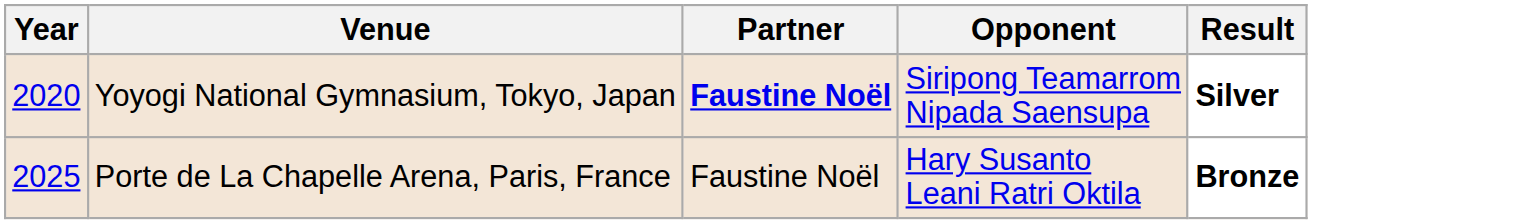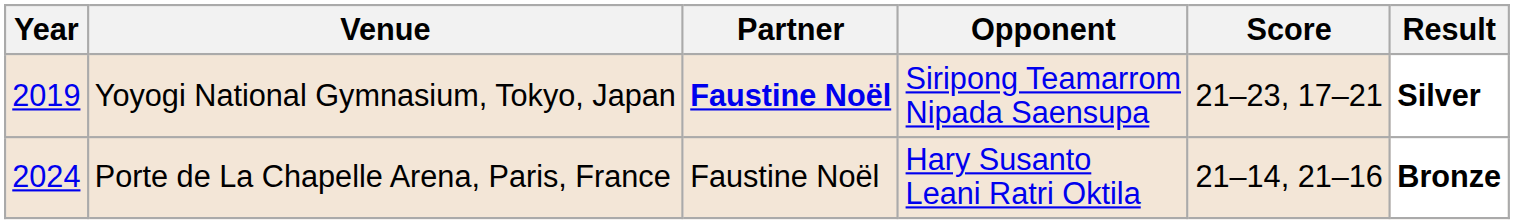+ column: Score | 21–23, 17–21 | 21–14, 21–16
Yoyogi National Gymnasium, Tokyo, Japan | Year: 2020 -> 2019
Porte de La Chapelle Arena, Paris, France | Year: 2025 -> 2024
